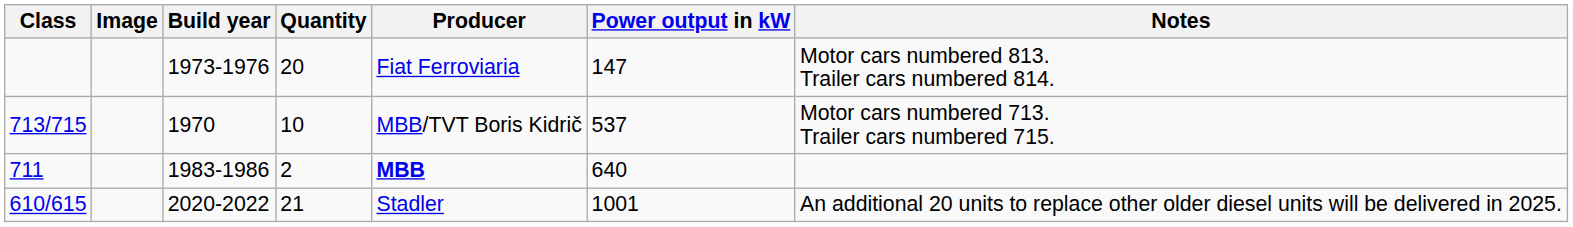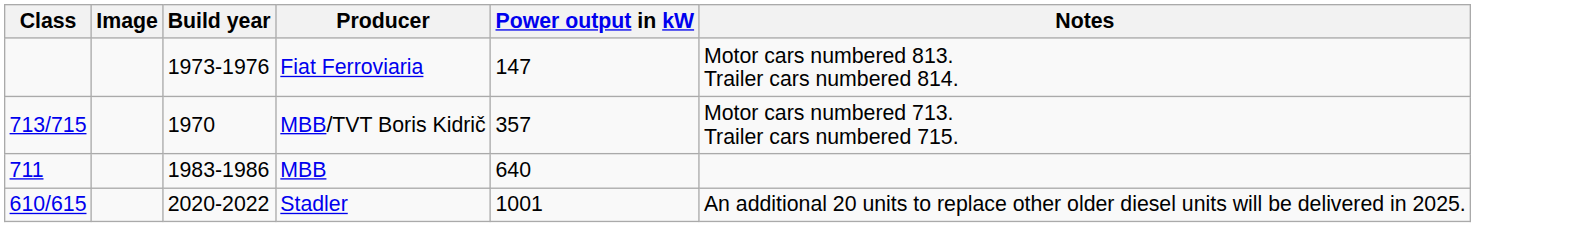- column: Quantity | 20 | 10 | 2 | 21
713/715 | Power output in kW: 537 -> 357
711 | Producer: bold -> normal
